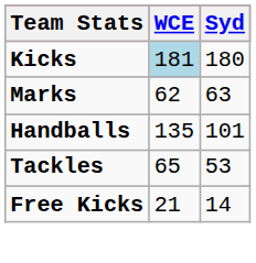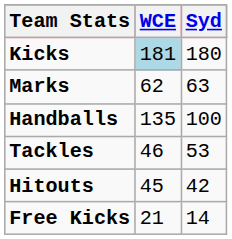Handballs | Syd: 101 -> 100
Tackles | WCE: 65 -> 46
+ row: Hitouts | 45 | 42
